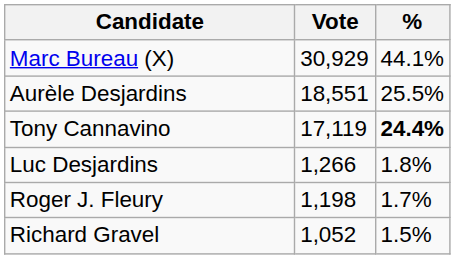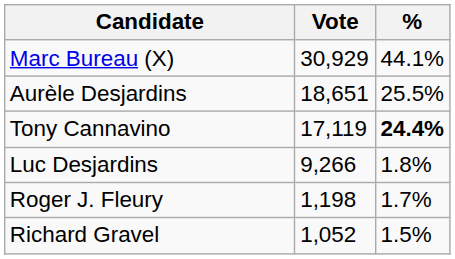Aurèle Desjardins | Vote: 18,551 -> 18,651
Luc Desjardins | Vote: 1,266 -> 9,266
